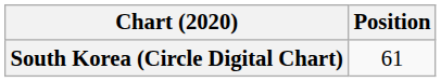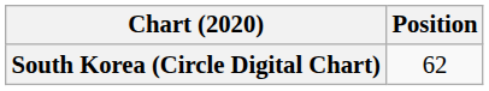South Korea (Circle Digital Chart) | Position: 61 -> 62
